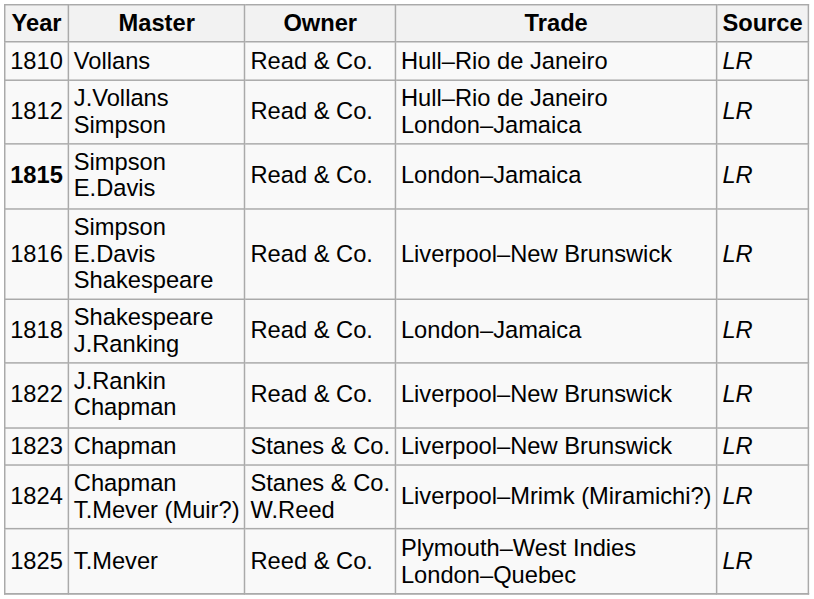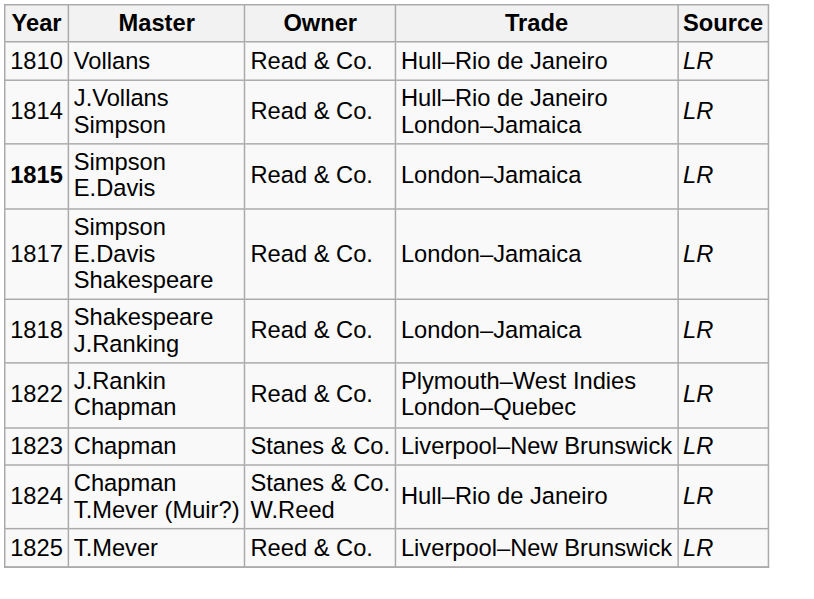J.Vollans Simpson | Year: 1812 -> 1814
Simpson E.Davis Shakespeare | Year: 1816 -> 1817
Simpson E.Davis Shakespeare | Trade: Liverpool–New Brunswick -> London–Jamaica
J.Rankin Chapman | Trade: Liverpool–New Brunswick -> Plymouth–West Indies London–Quebec
Chapman T.Mever (Muir?) | Trade: Liverpool–Mrimk (Miramichi?) -> Hull–Rio de Janeiro
T.Mever | Trade: Plymouth–West Indies London–Quebec -> Liverpool–New Brunswick
